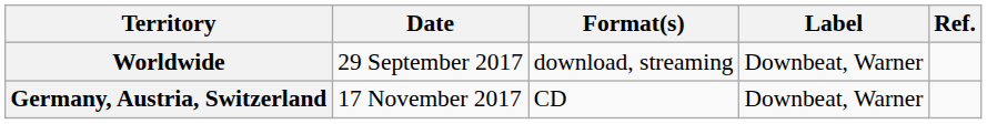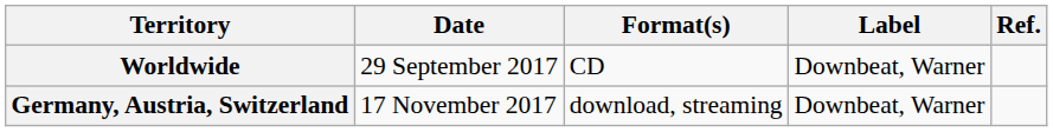Worldwide | Format(s): download, streaming -> CD
Germany, Austria, Switzerland | Format(s): CD -> download, streaming
